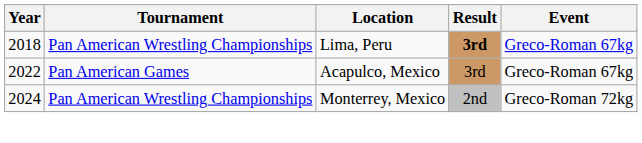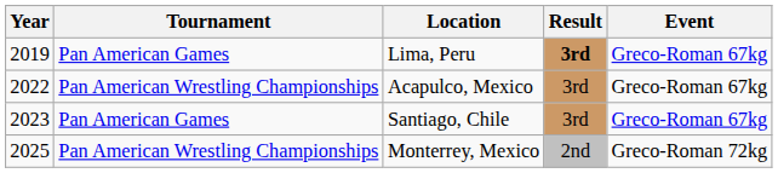Lima, Peru | Year: 2018 -> 2019
Lima, Peru | Tournament: Pan American Wrestling Championships -> Pan American Games
Acapulco, Mexico | Tournament: Pan American Games -> Pan American Wrestling Championships
+ row: 2023 | Pan American Games | Santiago, Chile | 3rd | Greco-Roman 67kg
Monterrey, Mexico | Year: 2024 -> 2025
